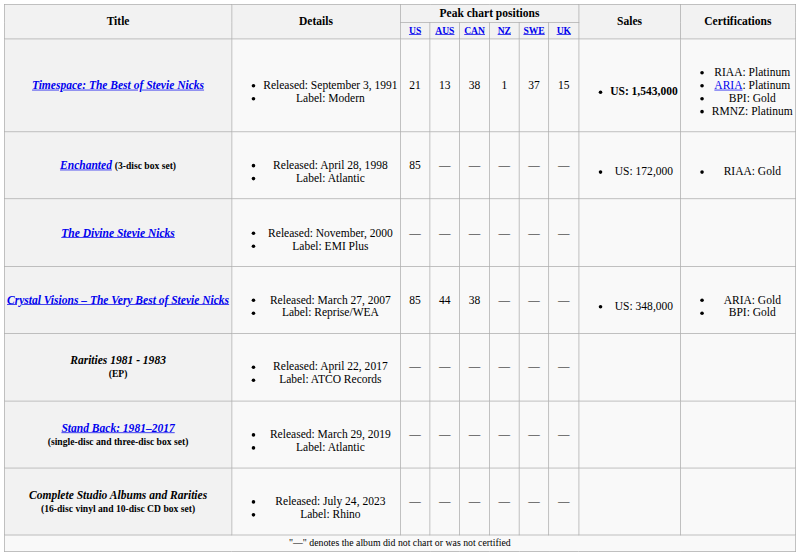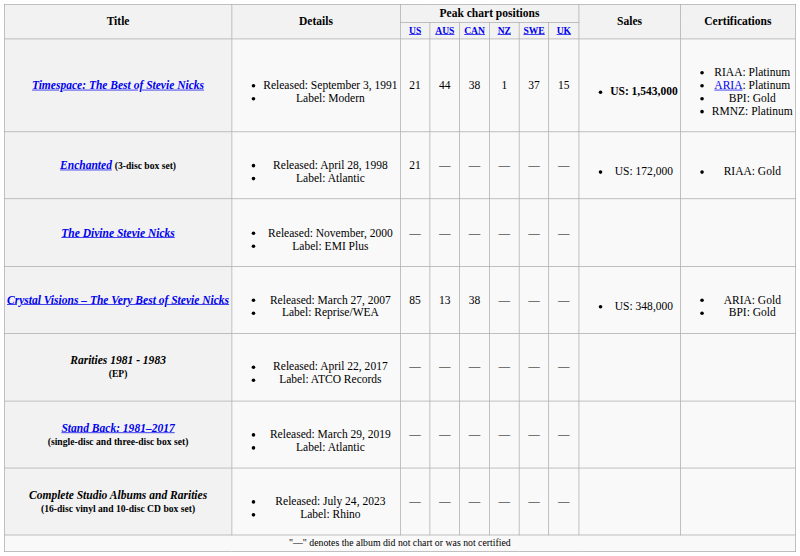Timespace: The Best of Stevie Nicks | Peak chart positions / AUS: 13 -> 44
Enchanted (3-disc box set) | Peak chart positions / US: 85 -> 21
Crystal Visions – The Very Best of Stevie Nicks | Peak chart positions / AUS: 44 -> 13
